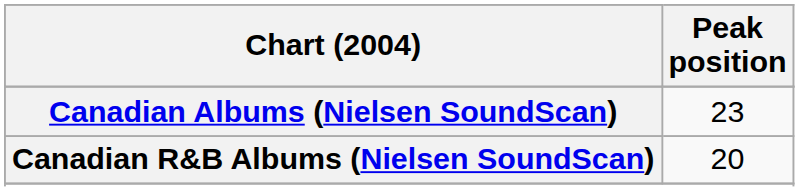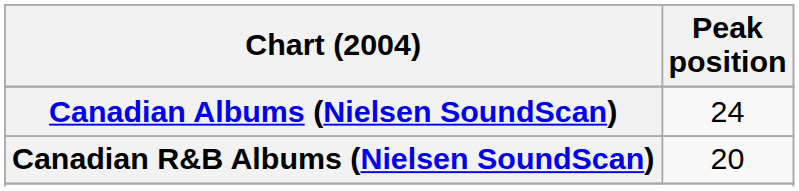Canadian Albums (Nielsen SoundScan) | Peak position: 23 -> 24
